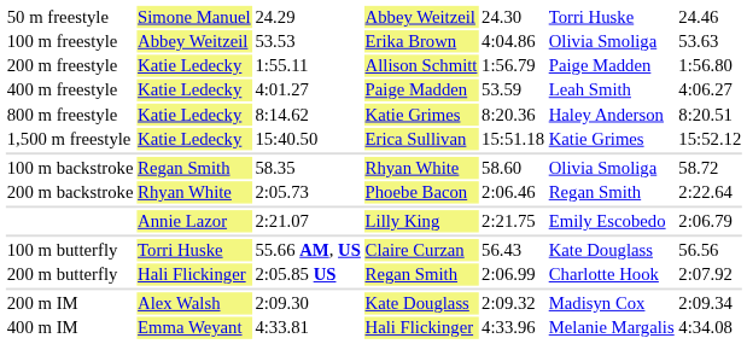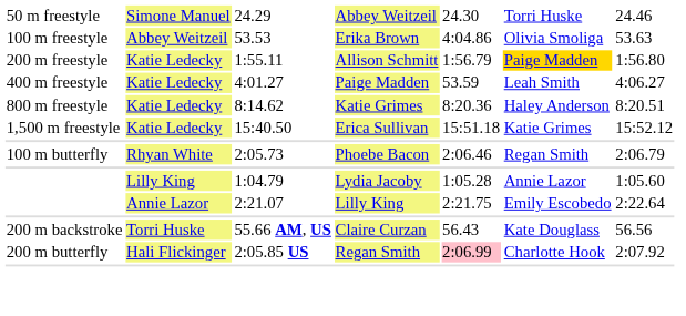1:55.11 | column 6: no background -> gold background
- row: 100 m backstroke | Regan Smith | 58.35 | Rhyan White | 58.60 | Olivia Smoliga | 58.72
2:05.73 | column 1: 200 m backstroke -> 100 m butterfly
2:05.73 | column 7: 2:22.64 -> 2:06.79
+ row: Lilly King | 1:04.79 | Lydia Jacoby | 1:05.28 | Annie Lazor | 1:05.60
2:21.07 | column 7: 2:06.79 -> 2:22.64
55.66 AM, US | column 1: 100 m butterfly -> 200 m backstroke
2:05.85 US | column 5: no background -> pink background
- row: 200 m IM | Alex Walsh | 2:09.30 | Kate Douglass | 2:09.32 | Madisyn Cox | 2:09.34
- row: 400 m IM | Emma Weyant | 4:33.81 | Hali Flickinger | 4:33.96 | Melanie Margalis | 4:34.08
